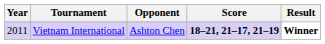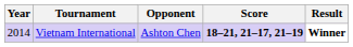Vietnam International | Year: 2011 -> 2014
